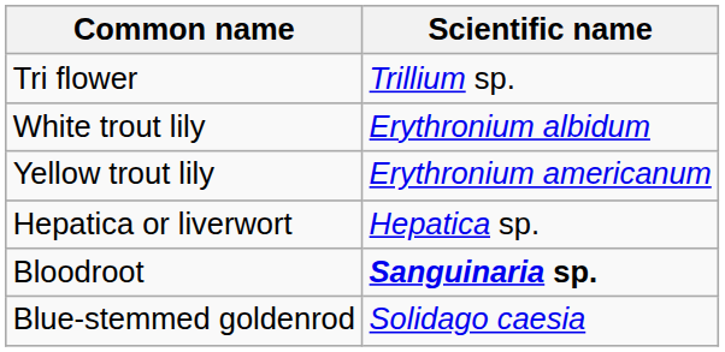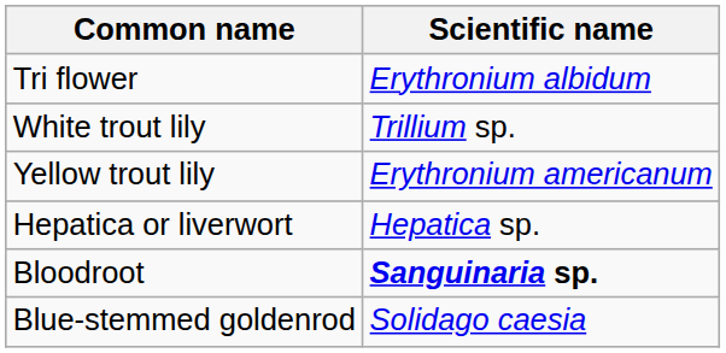Tri flower | Scientific name: Trillium sp. -> Erythronium albidum
White trout lily | Scientific name: Erythronium albidum -> Trillium sp.
